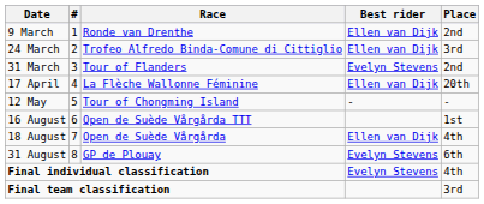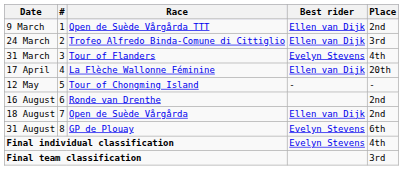9 March | Race: Ronde van Drenthe -> Open de Suède Vårgårda TTT
31 March | Place: 2nd -> 4th
16 August | Race: Open de Suède Vårgårda TTT -> Ronde van Drenthe
16 August | Place: 1st -> 2nd
18 August | Place: 4th -> 2nd
